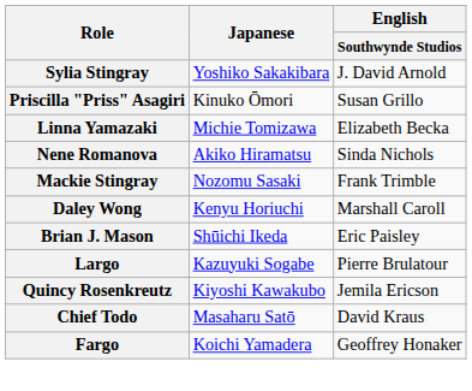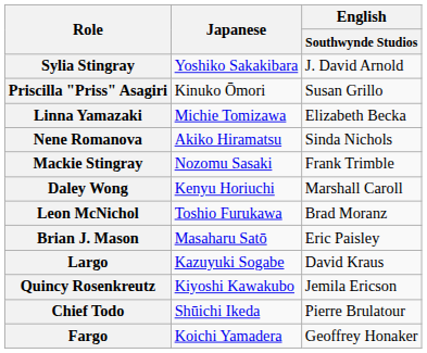+ row: Leon McNichol | Toshio Furukawa | Brad Moranz
Brian J. Mason | Japanese: Shūichi Ikeda -> Masaharu Satō
Largo | English / Southwynde Studios: Pierre Brulatour -> David Kraus
Chief Todo | Japanese: Masaharu Satō -> Shūichi Ikeda
Chief Todo | English / Southwynde Studios: David Kraus -> Pierre Brulatour
